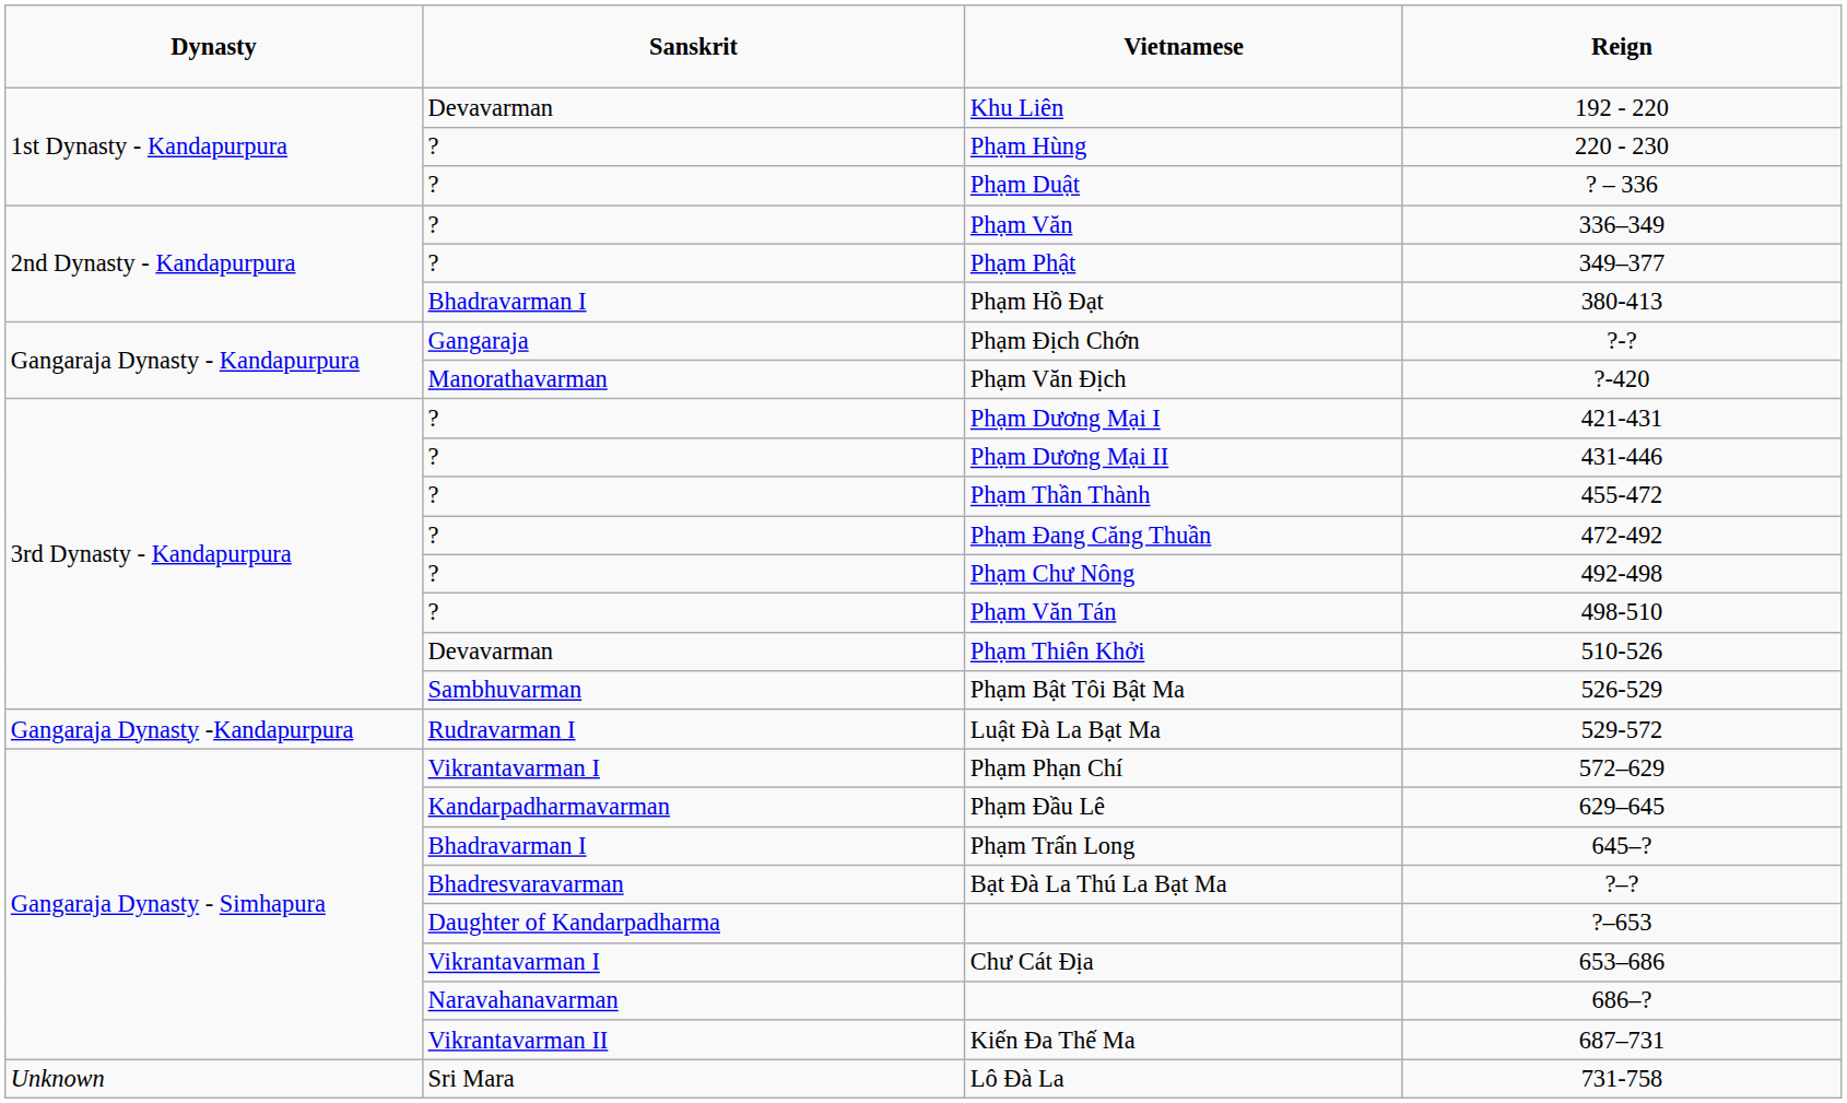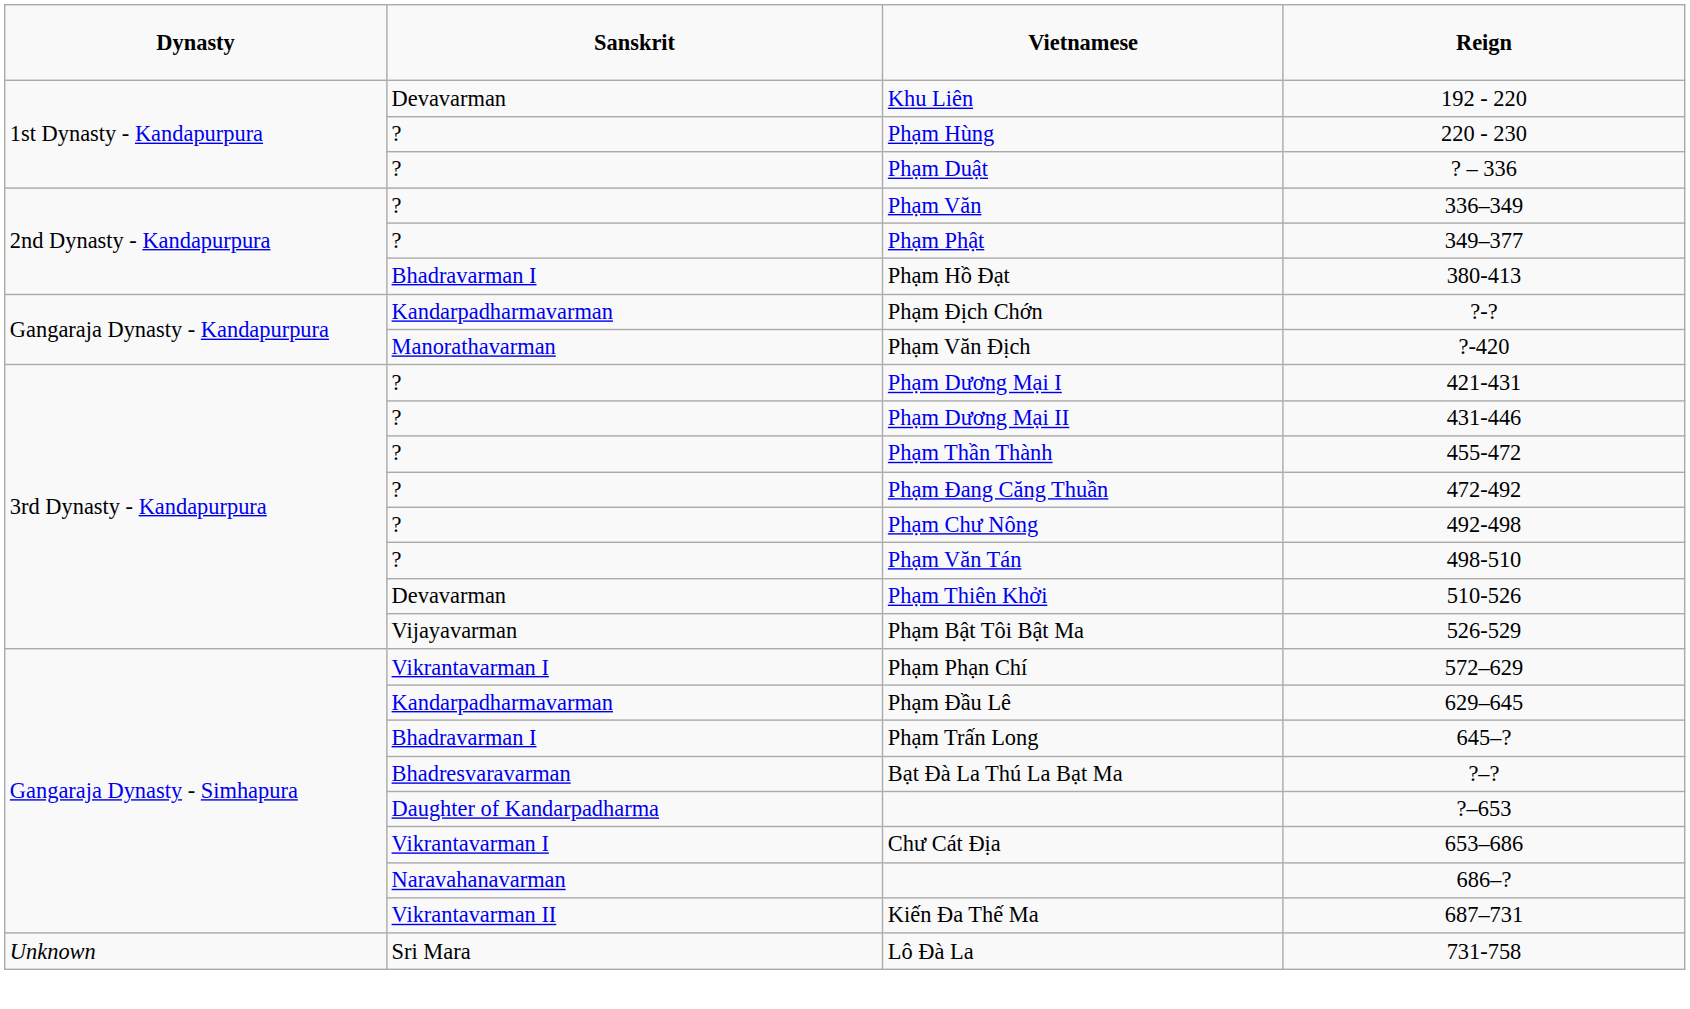Phạm Địch Chớn | column 2: Gangaraja -> Kandarpadharmavarman
Phạm Bật Tôi Bật Ma | column 2: Sambhuvarman -> Vijayavarman
- row: Gangaraja Dynasty -Kandapurpura | Rudravarman I | Luật Đà La Bạt Ma | 529-572
